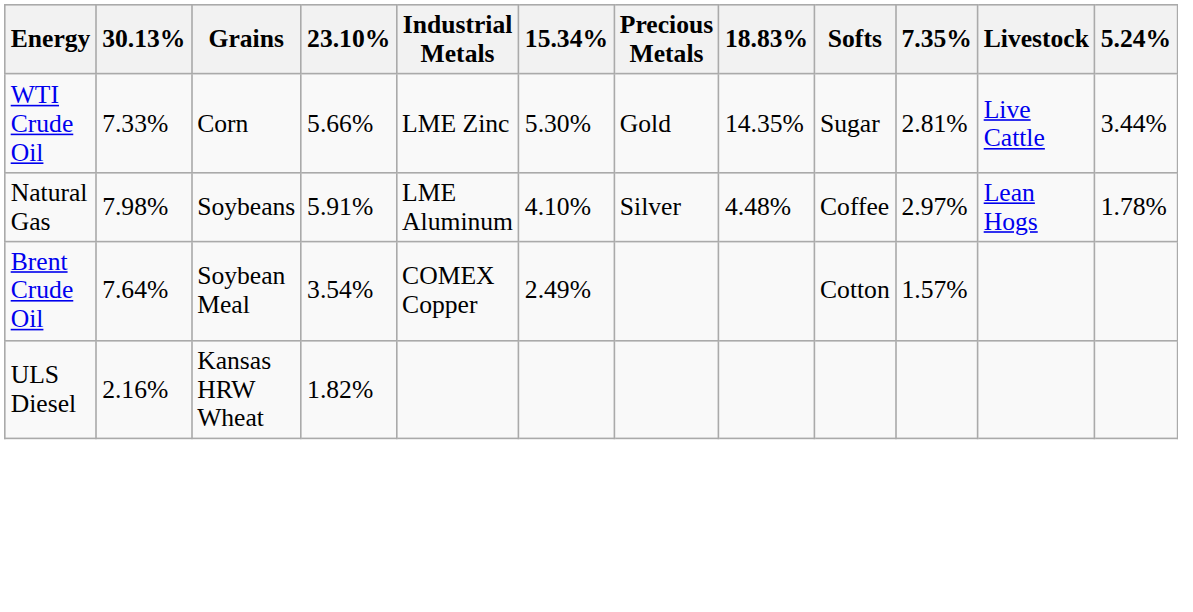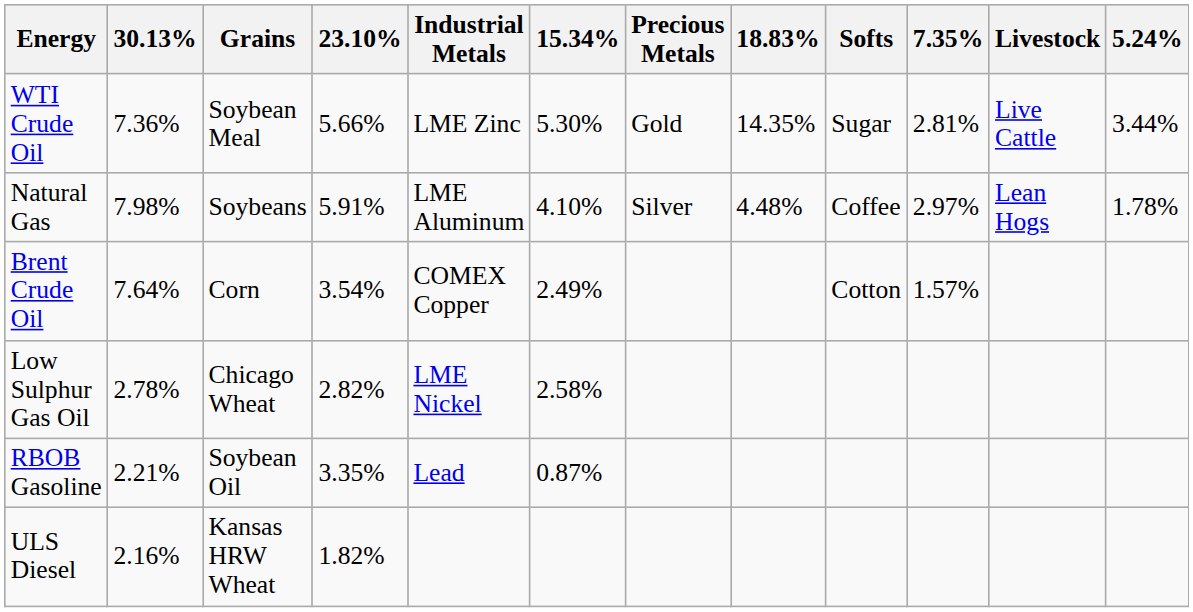WTI Crude Oil | 30.13%: 7.33% -> 7.36%
WTI Crude Oil | Grains: Corn -> Soybean Meal
Brent Crude Oil | Grains: Soybean Meal -> Corn
+ row: Low Sulphur Gas Oil | 2.78% | Chicago Wheat | 2.82% | LME Nickel | 2.58%
+ row: RBOB Gasoline | 2.21% | Soybean Oil | 3.35% | Lead | 0.87%
